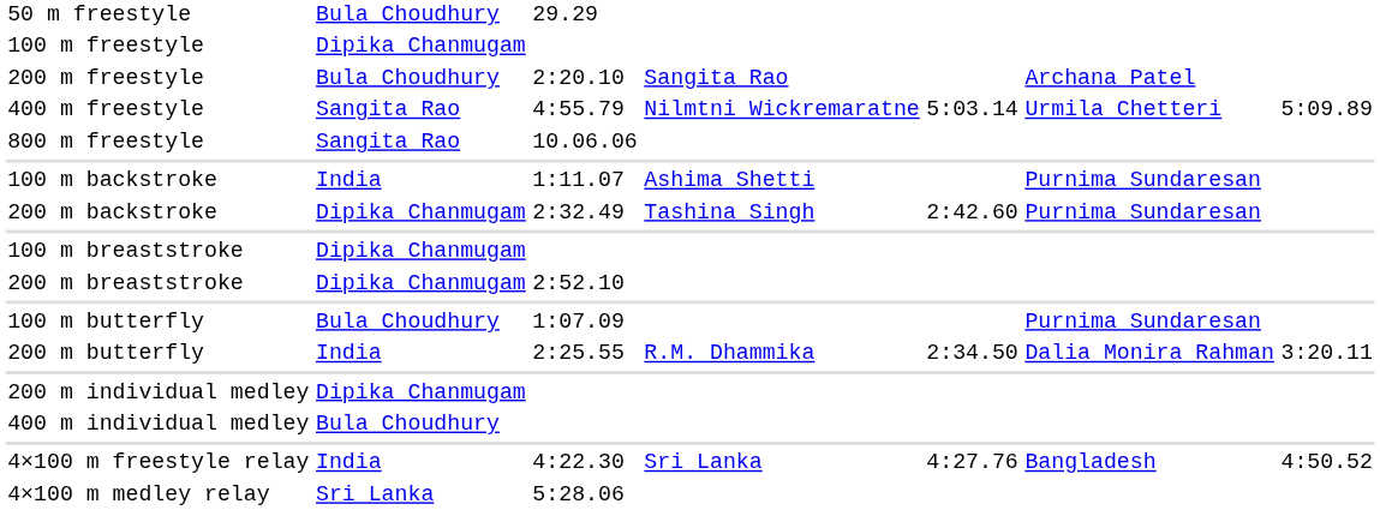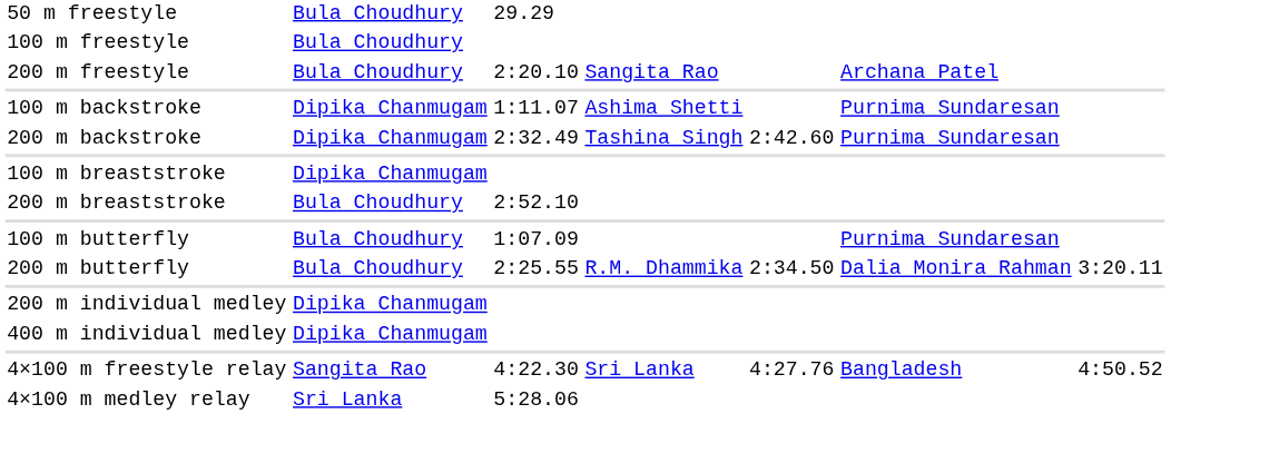100 m freestyle | column 2: Dipika Chanmugam -> Bula Choudhury
- row: 400 m freestyle | Sangita Rao | 4:55.79 | Nilmtni Wickremaratne | 5:03.14 | Urmila Chetteri | 5:09.89
- row: 800 m freestyle | Sangita Rao | 10.06.06
100 m backstroke | column 2: India -> Dipika Chanmugam
200 m breaststroke | column 2: Dipika Chanmugam -> Bula Choudhury
200 m butterfly | column 2: India -> Bula Choudhury
400 m individual medley | column 2: Bula Choudhury -> Dipika Chanmugam
4×100 m freestyle relay | column 2: India -> Sangita Rao
